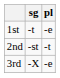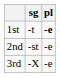1st | pl: normal -> bold
2nd | pl: -t -> -e
